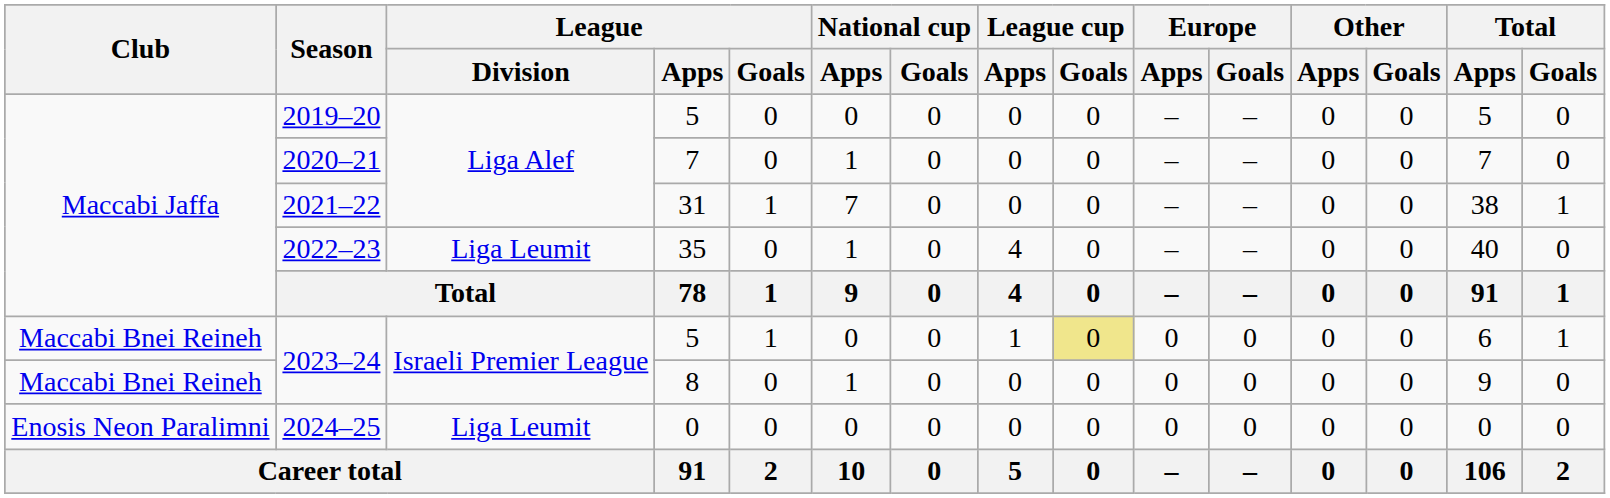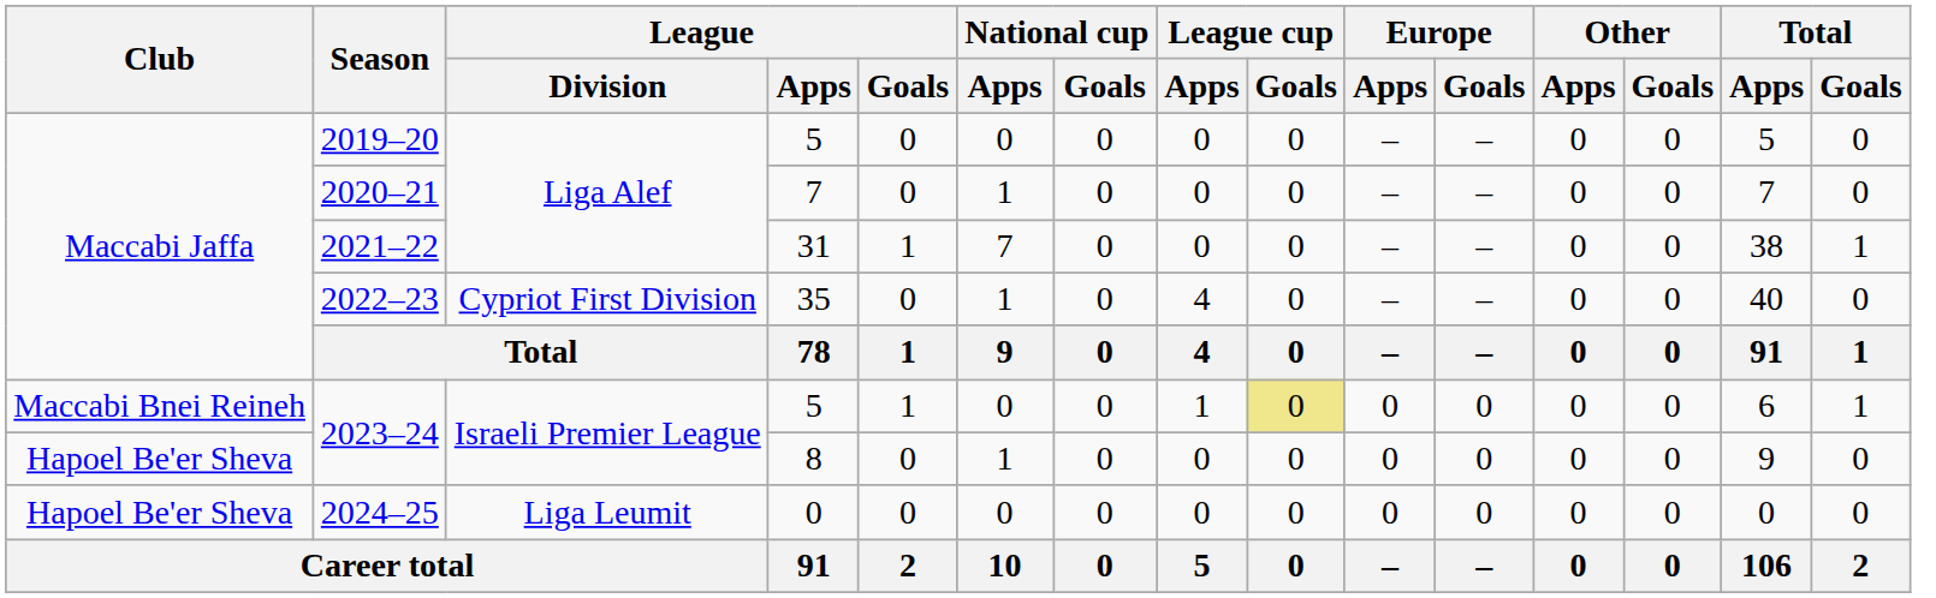2022–23 | League / Division: Liga Leumit -> Cypriot First Division
2023–24 / 8 | Club: Maccabi Bnei Reineh -> Hapoel Be'er Sheva
2024–25 | Club: Enosis Neon Paralimni -> Hapoel Be'er Sheva
